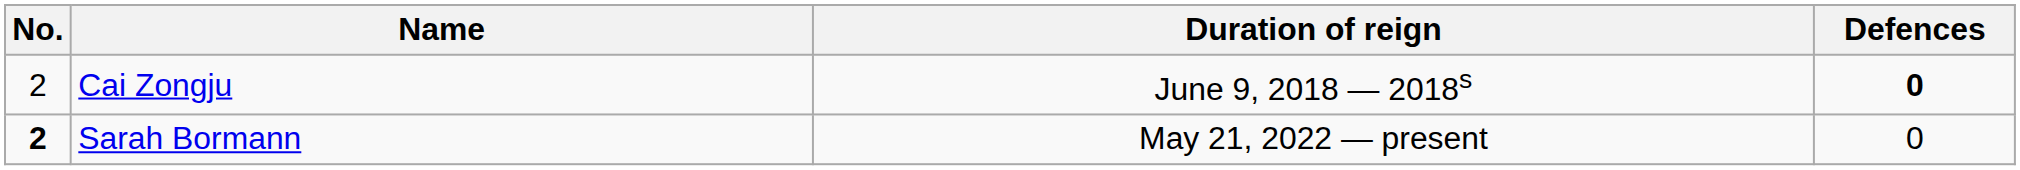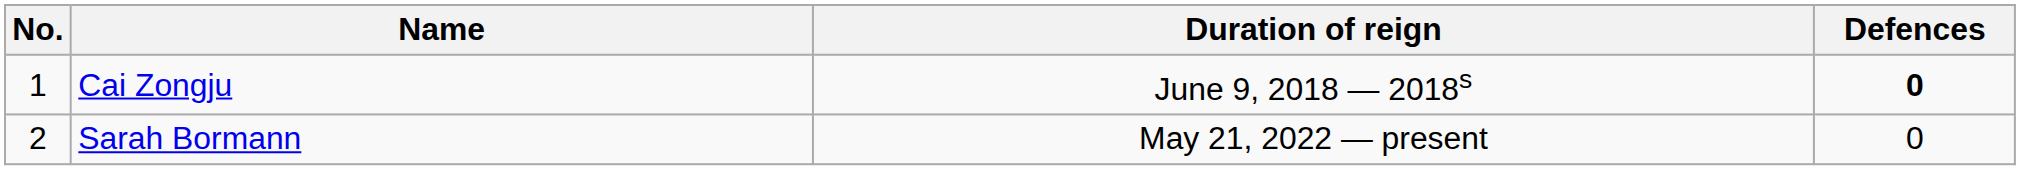Cai Zongju | No.: 2 -> 1
Sarah Bormann | No.: bold -> normal
